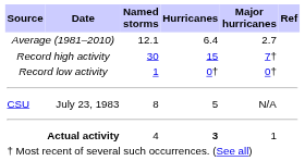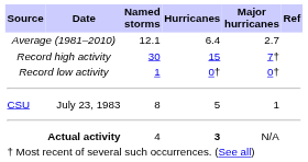July 23, 1983 | Major hurricanes: N/A -> 1
Actual activity | Major hurricanes: 1 -> N/A
